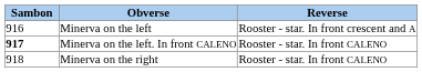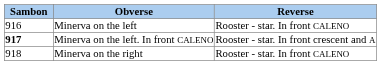Minerva on the left | Reverse: Rooster - star. In front crescent and A -> Rooster - star. In front CALENO
Minerva on the left. In front CALENO | Reverse: Rooster - star. In front CALENO -> Rooster - star. In front crescent and A
